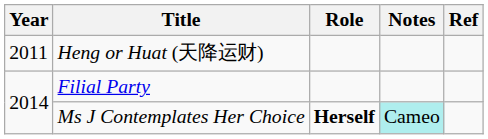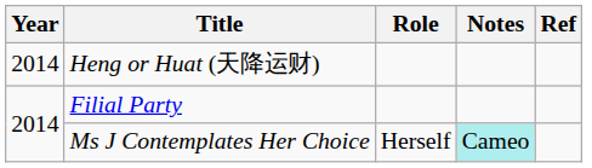Heng or Huat (天降运财) | Year: 2011 -> 2014
Ms J Contemplates Her Choice | Role: bold -> normal
